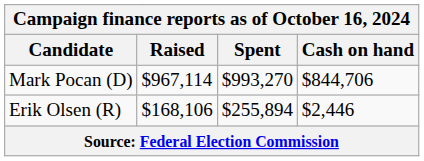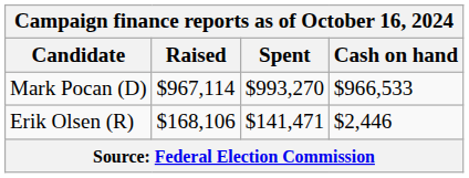Mark Pocan (D) | Cash on hand: $844,706 -> $966,533
Erik Olsen (R) | Spent: $255,894 -> $141,471
